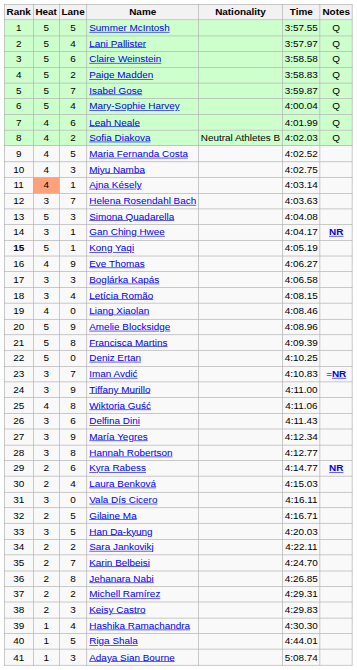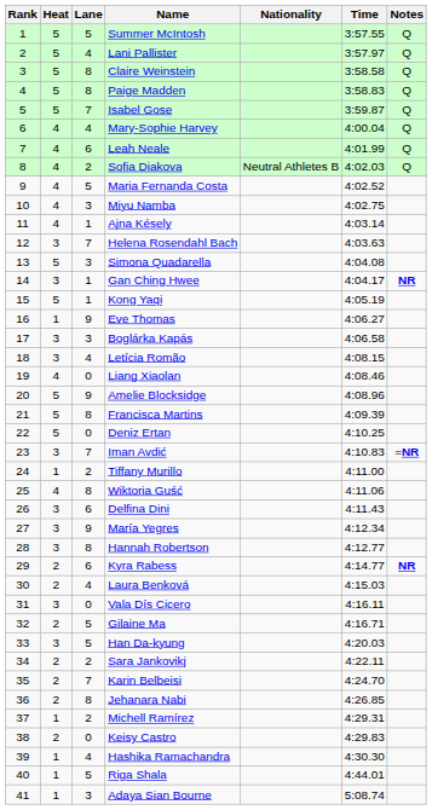Claire Weinstein | Lane: 6 -> 8
Paige Madden | Lane: 2 -> 8
Mary-Sophie Harvey | Heat: 5 -> 4
Ajna Késely | Heat: lightsalmon background -> no background
Kong Yaqi | Rank: bold -> normal
Eve Thomas | Heat: 4 -> 1
Tiffany Murillo | Heat: 3 -> 1
Tiffany Murillo | Lane: 9 -> 2
Michell Ramírez | Heat: 2 -> 1
Keisy Castro | Lane: 3 -> 0
